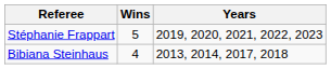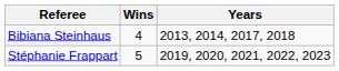rows swapped: Stéphanie Frappart <-> Bibiana Steinhaus
